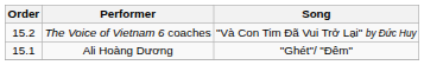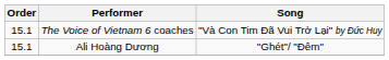The Voice of Vietnam 6 coaches | Order: 15.2 -> 15.1
